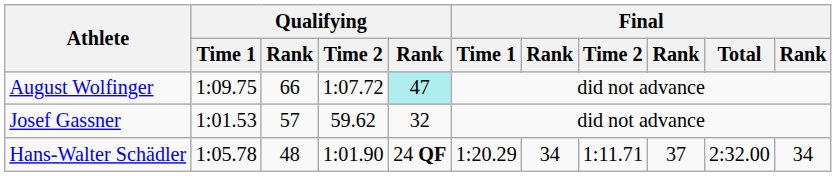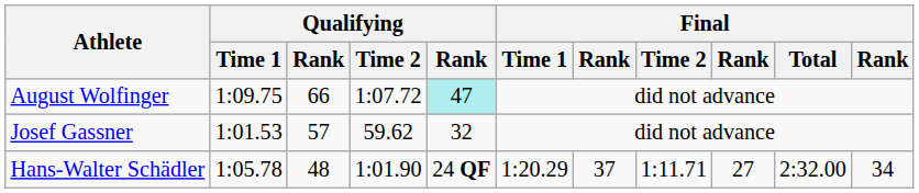Hans-Walter Schädler | column 7: 34 -> 37
Hans-Walter Schädler | column 9: 37 -> 27
